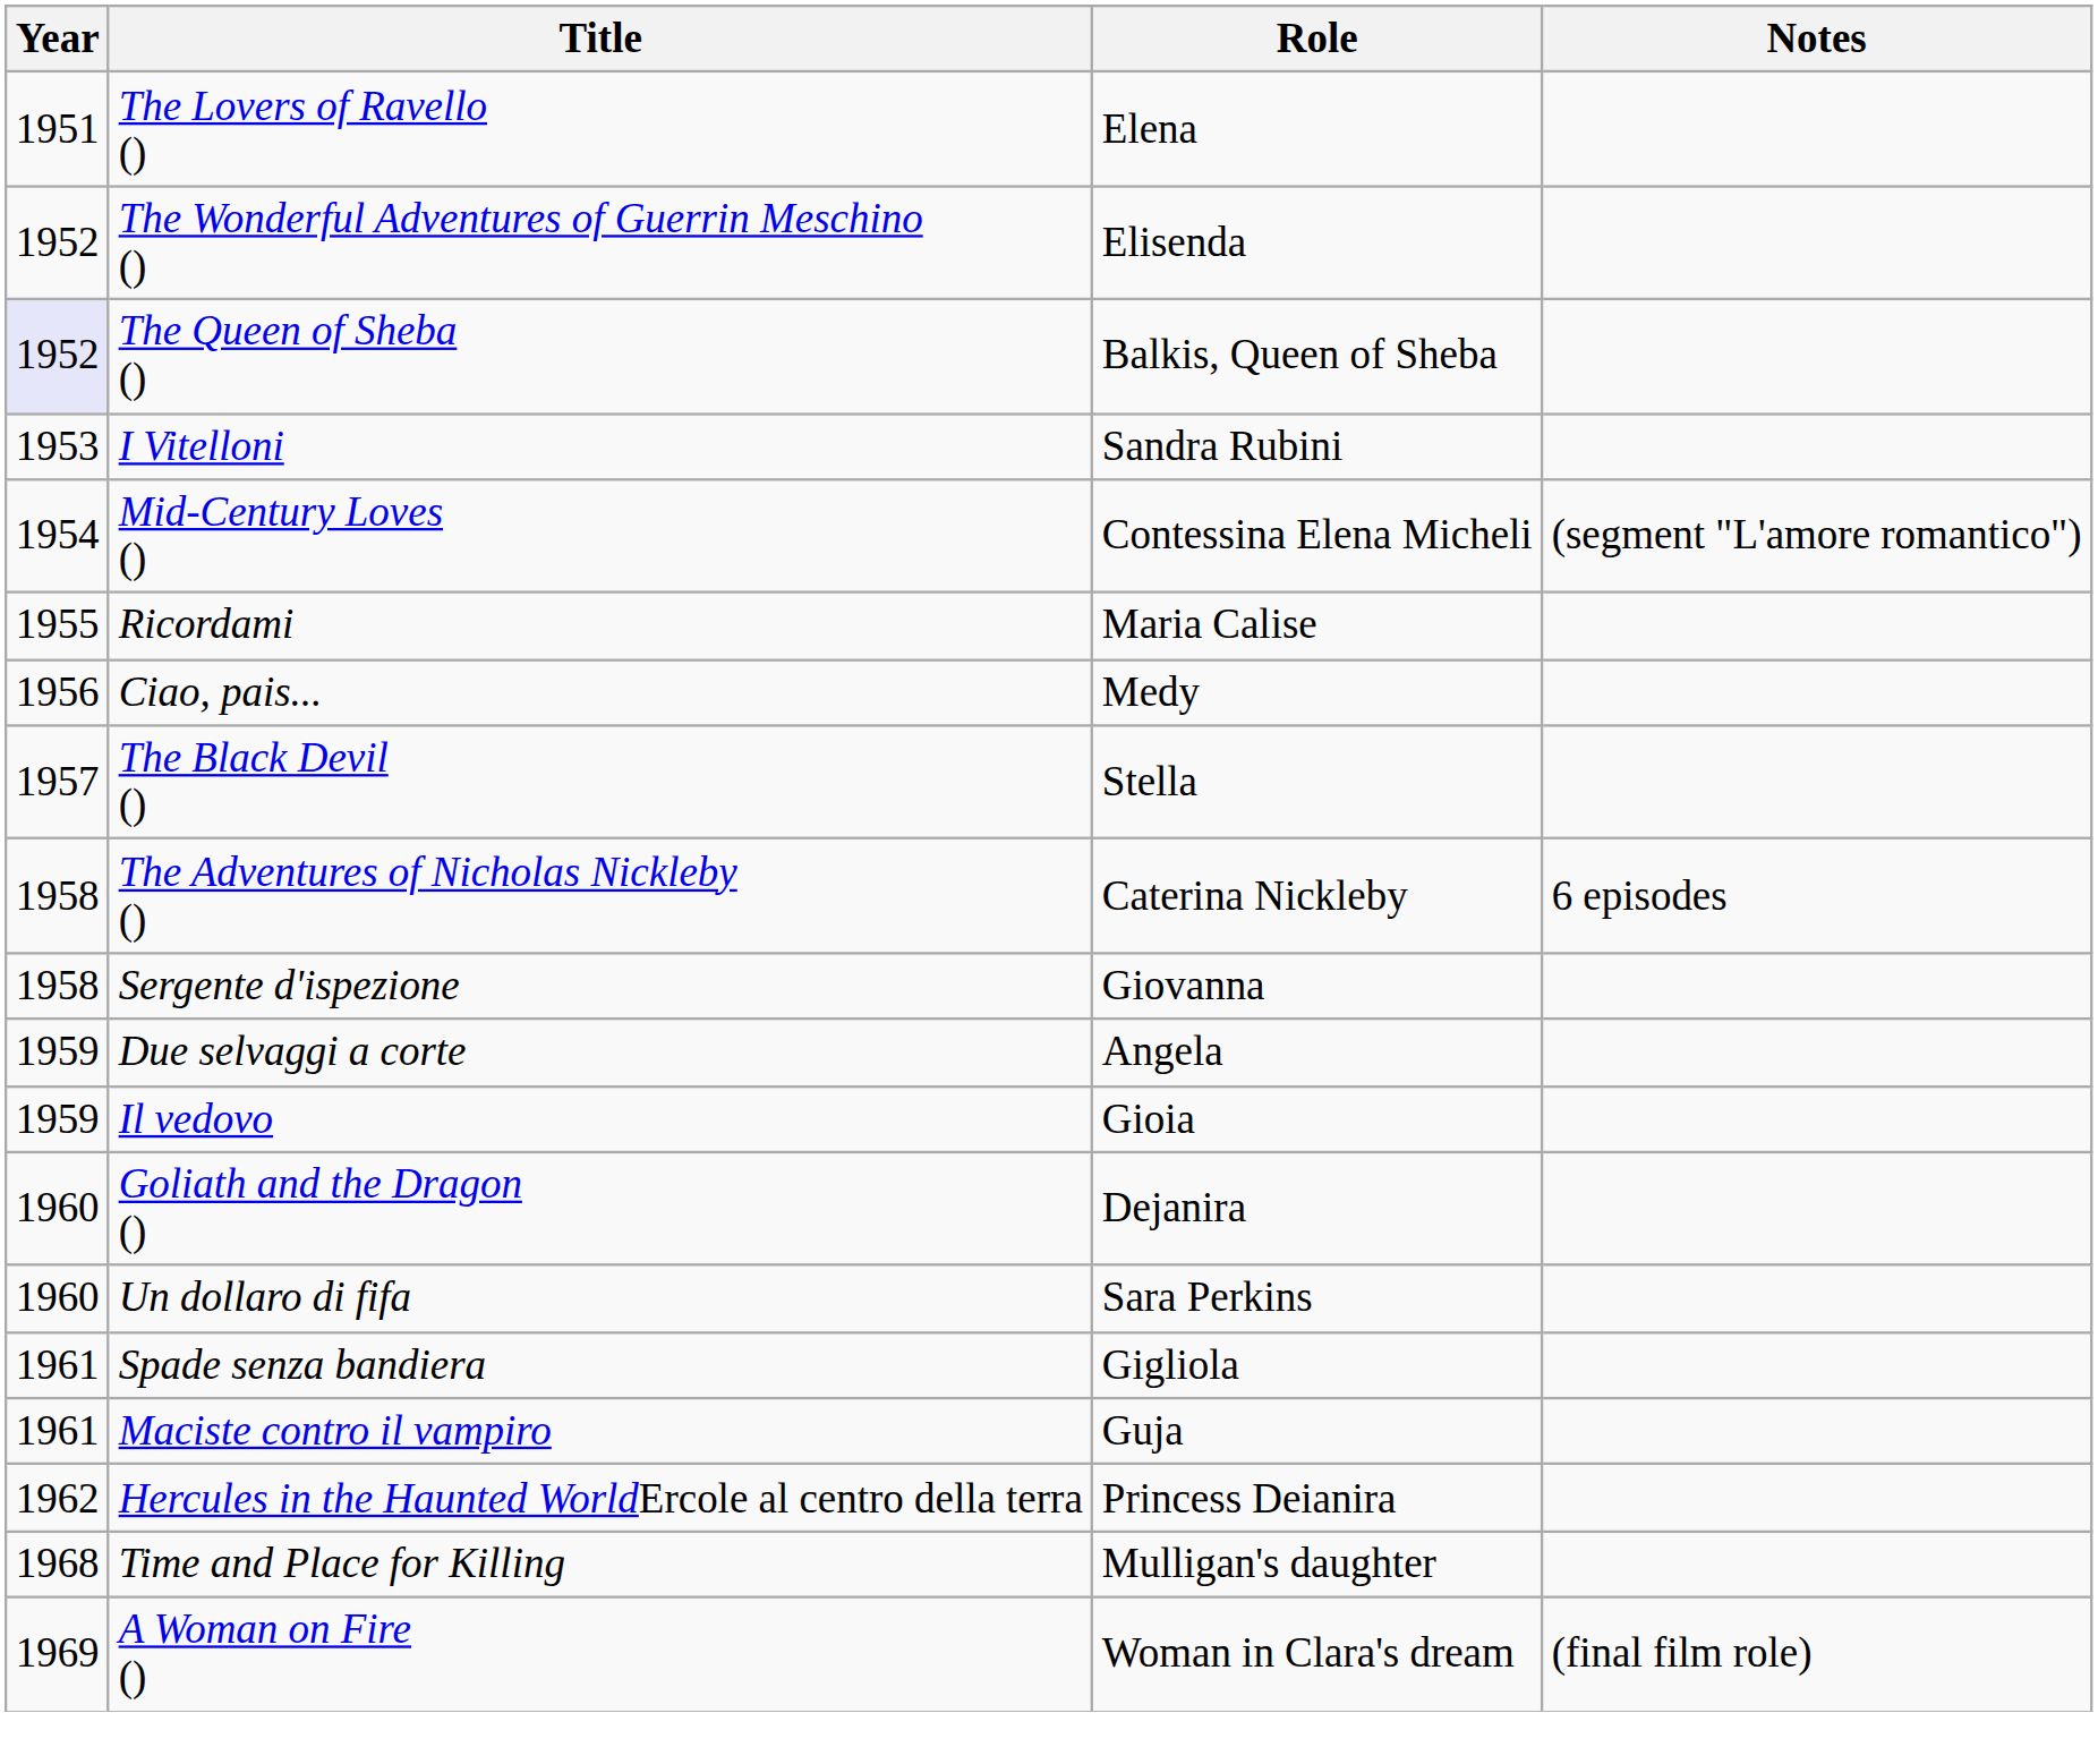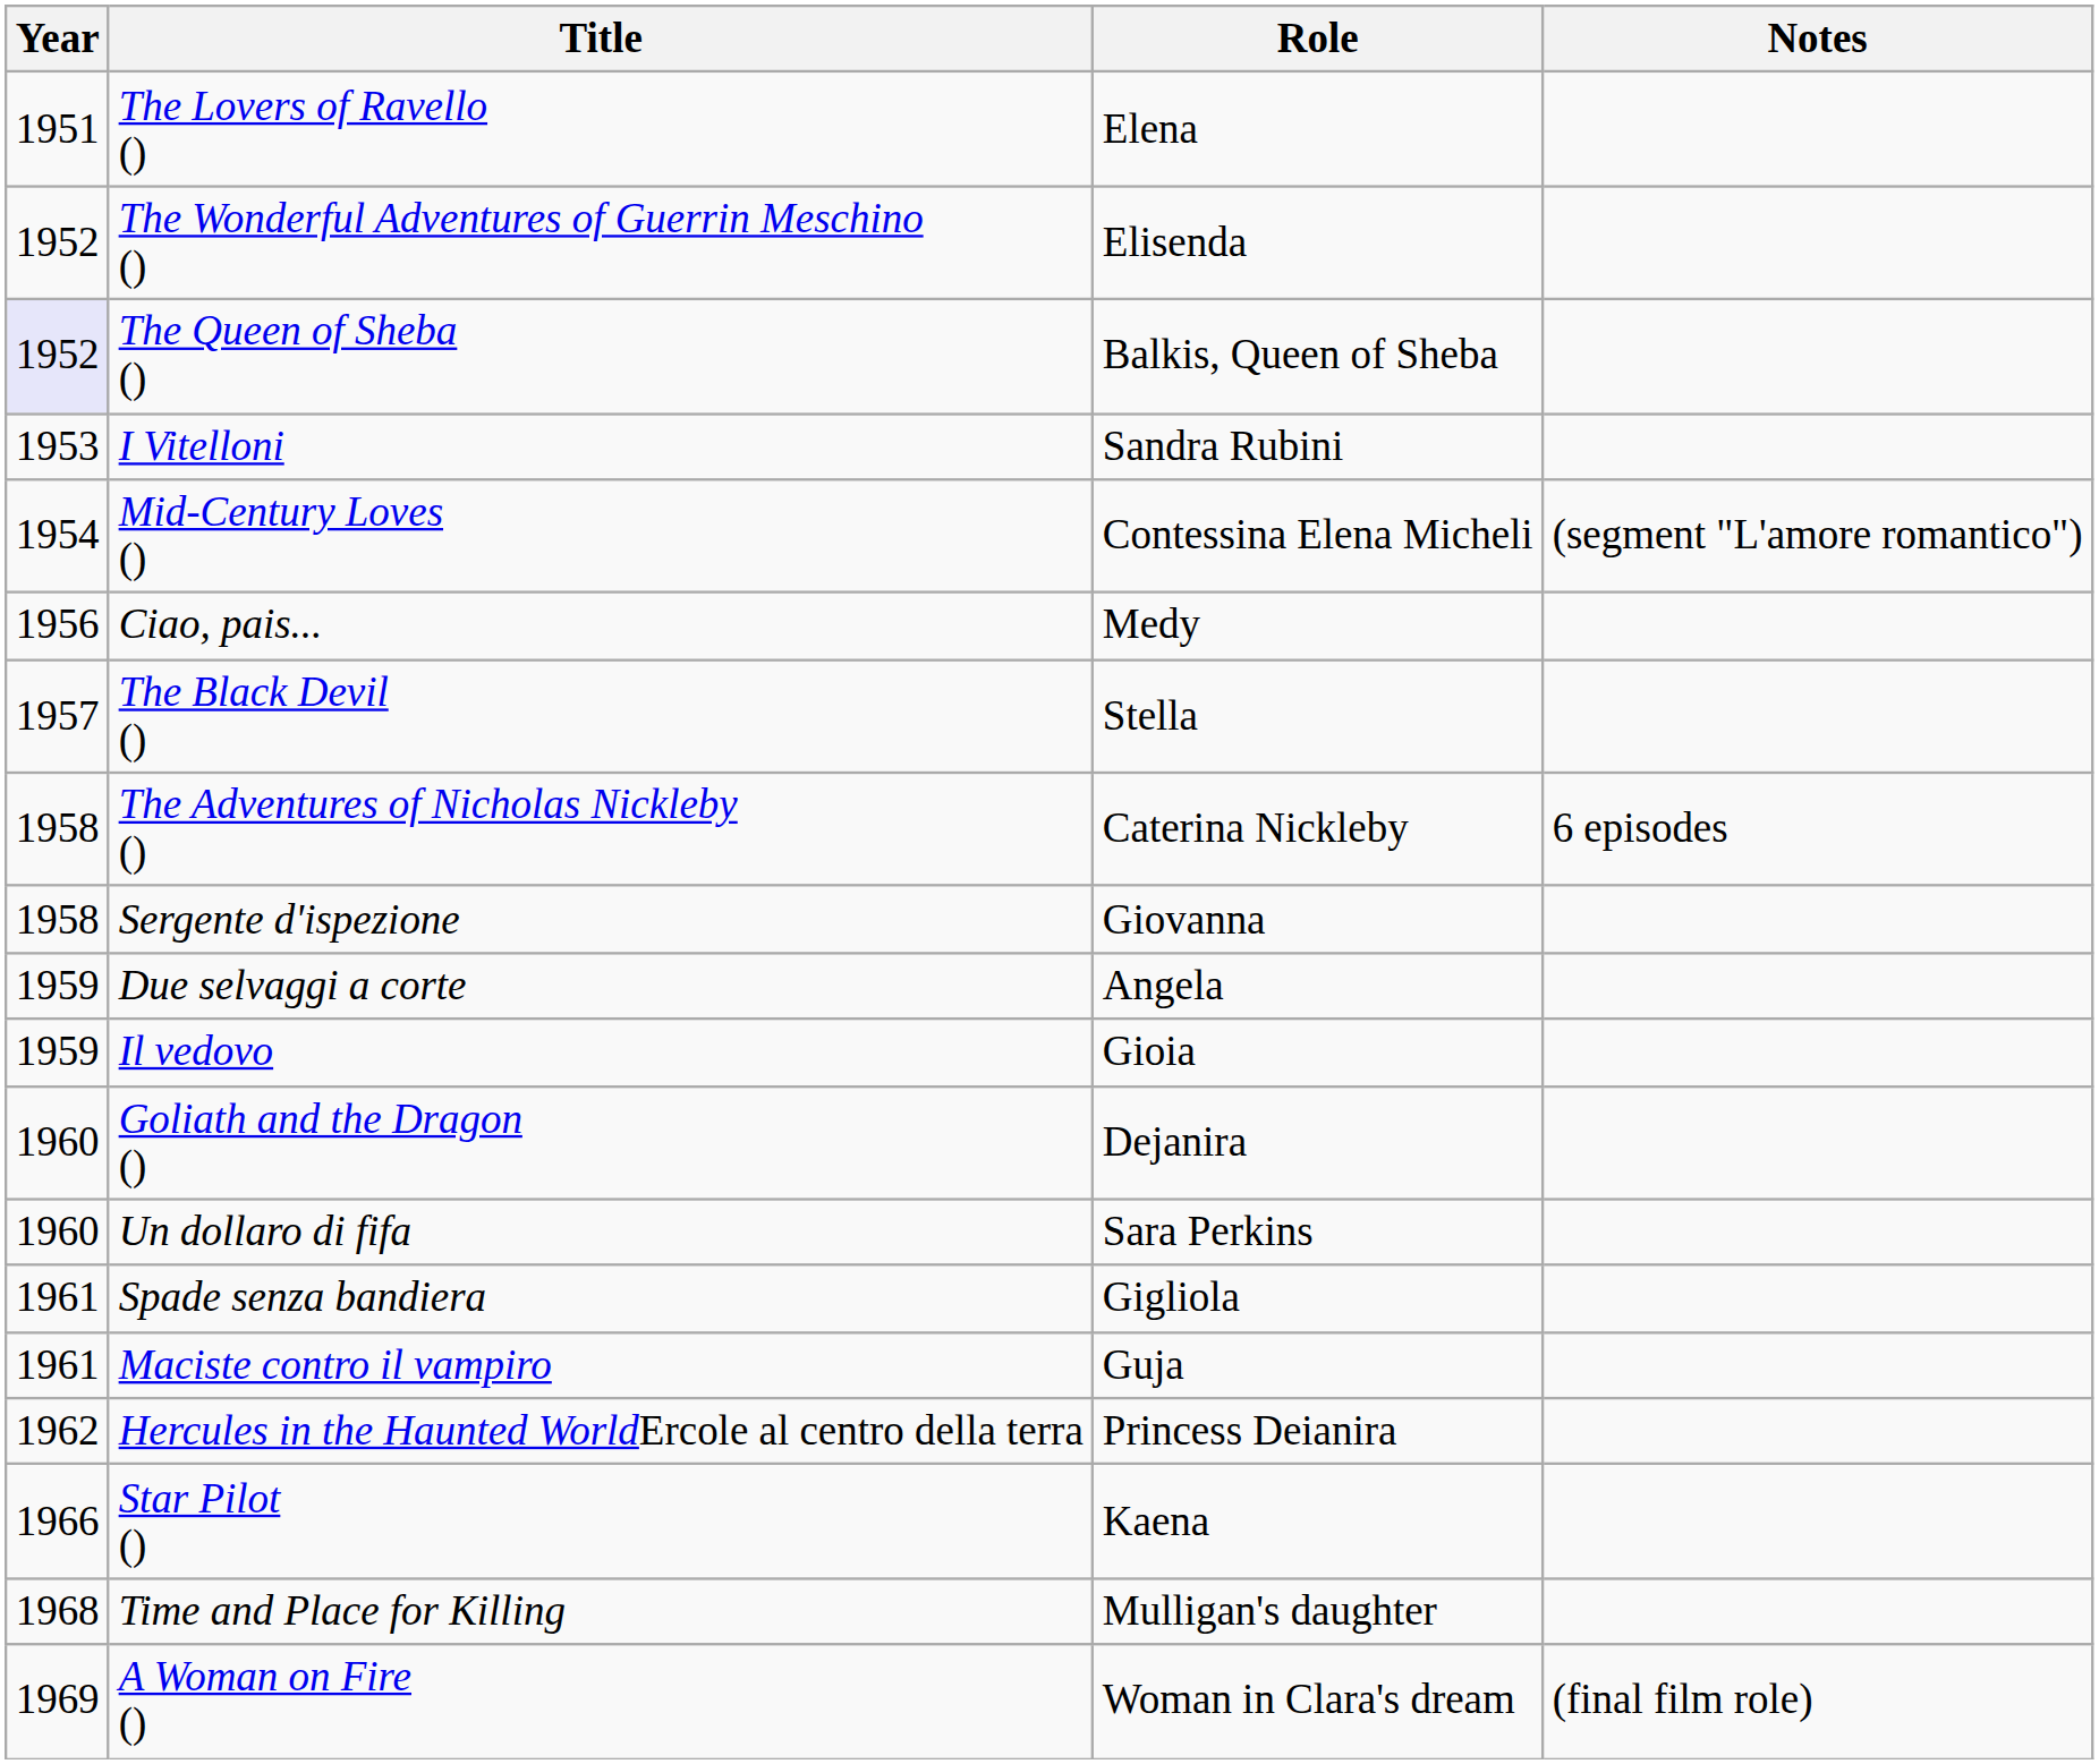- row: 1955 | Ricordami | Maria Calise
+ row: 1966 | Star Pilot () | Kaena
